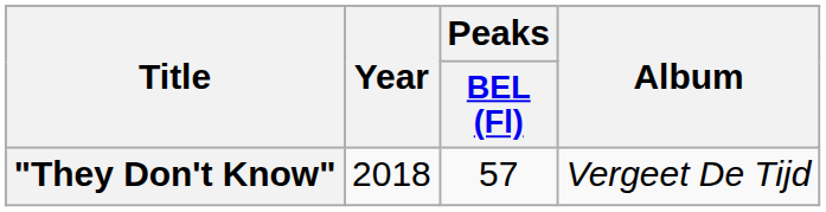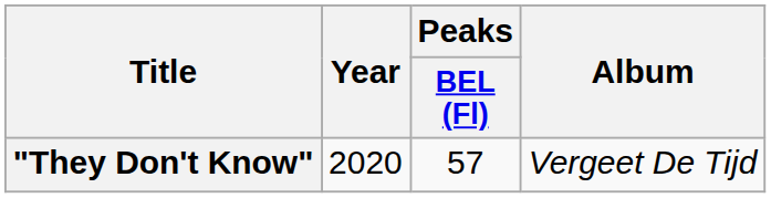"They Don't Know" | Year: 2018 -> 2020
